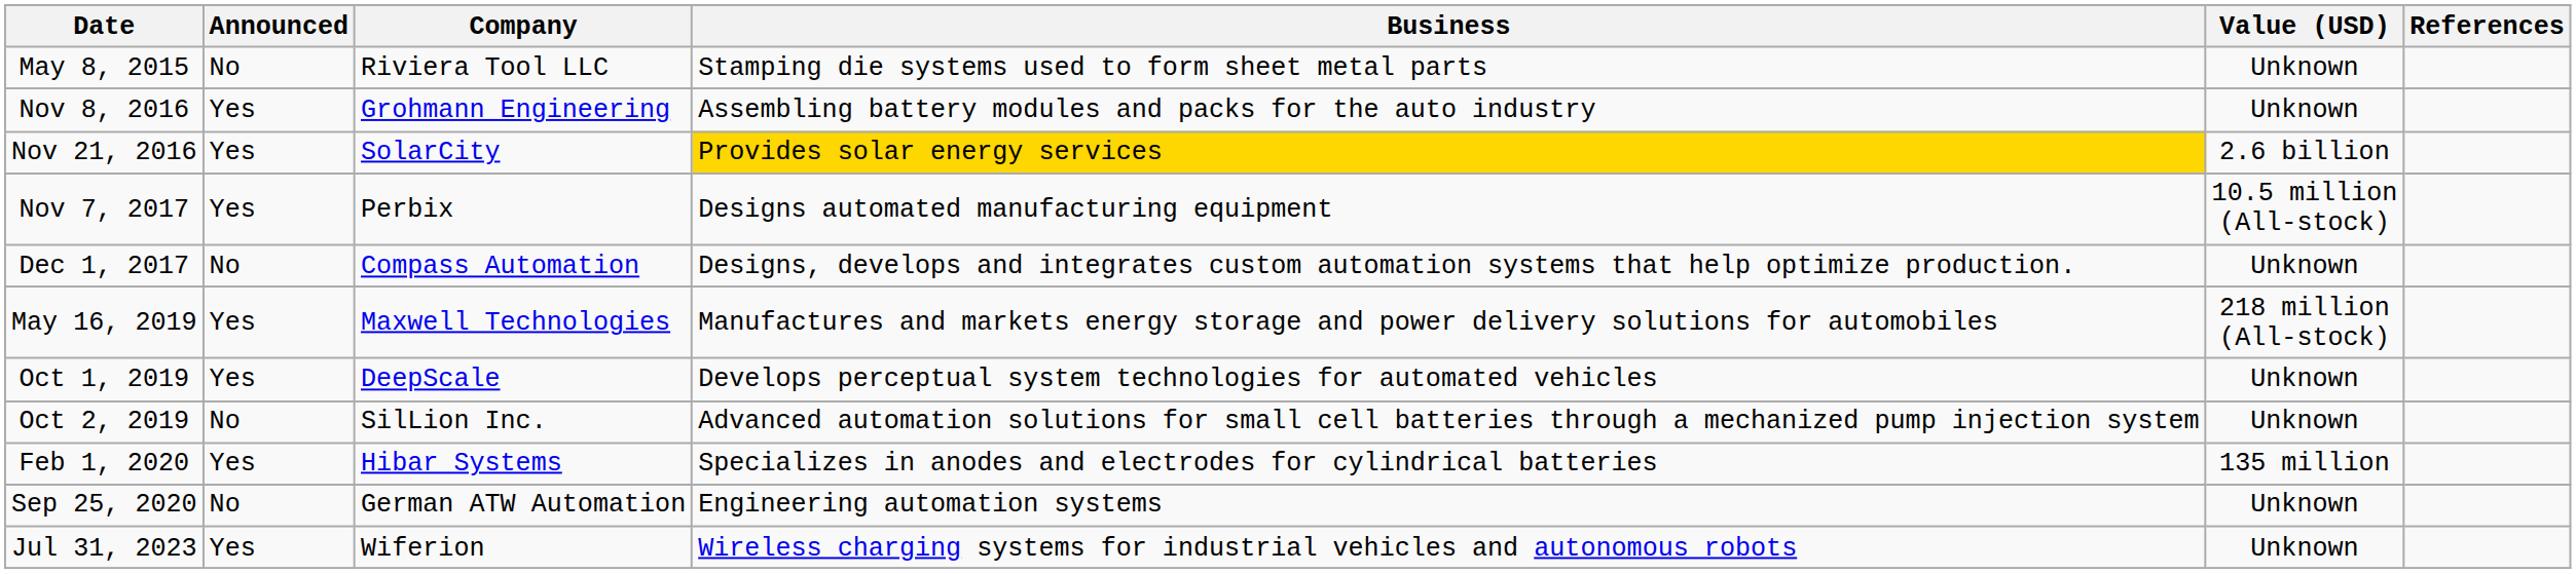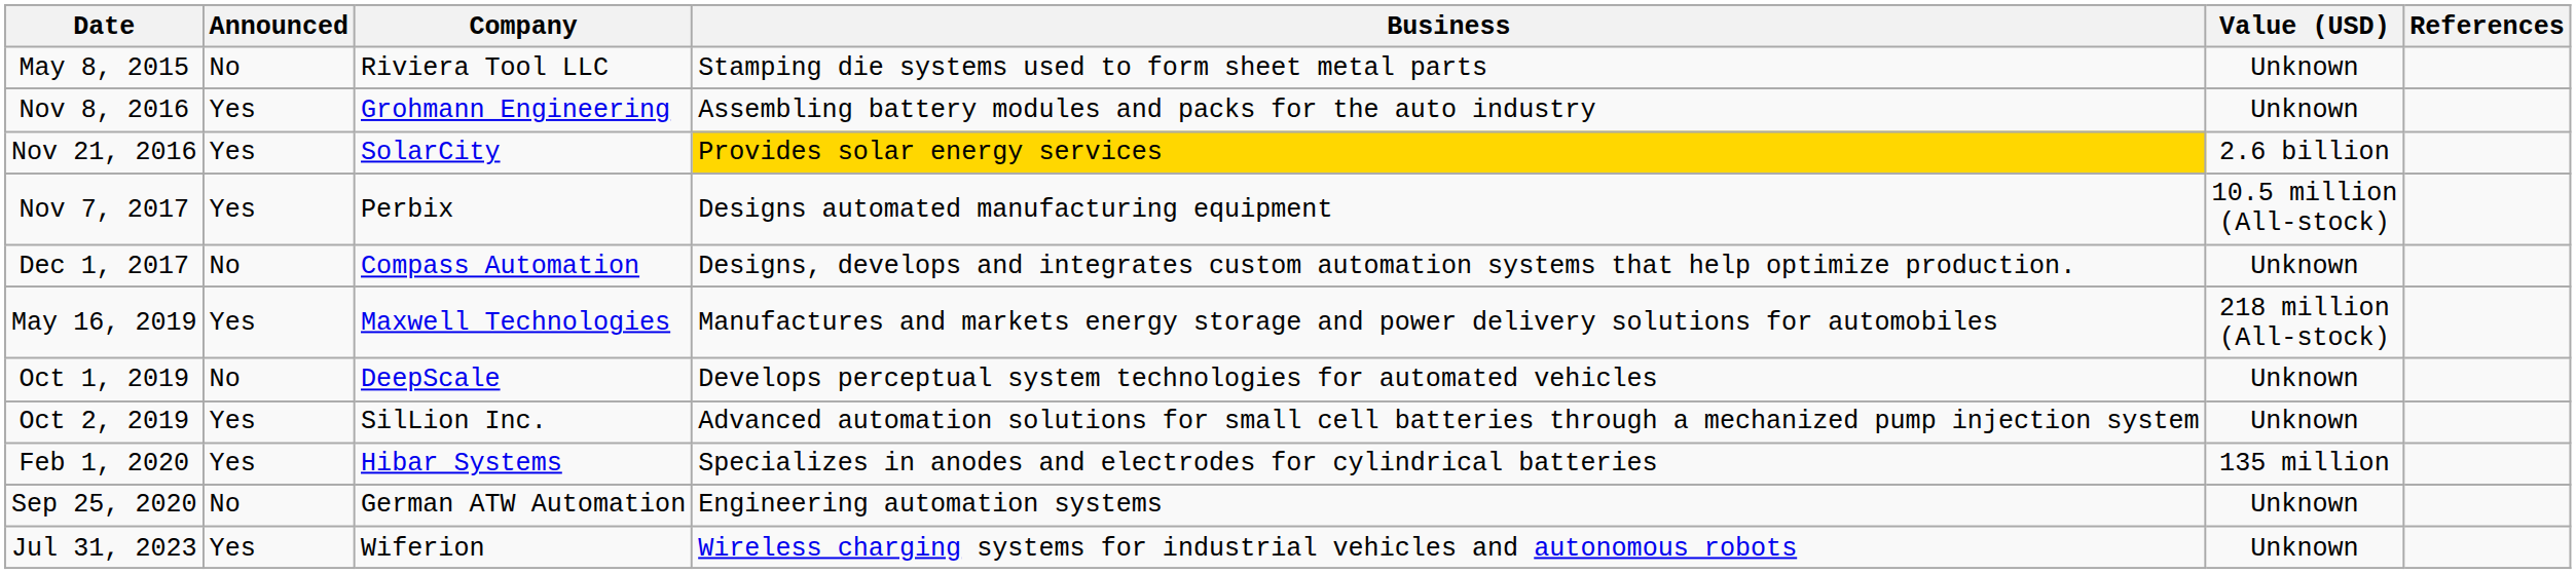Oct 1, 2019 | Announced: Yes -> No
Oct 2, 2019 | Announced: No -> Yes
